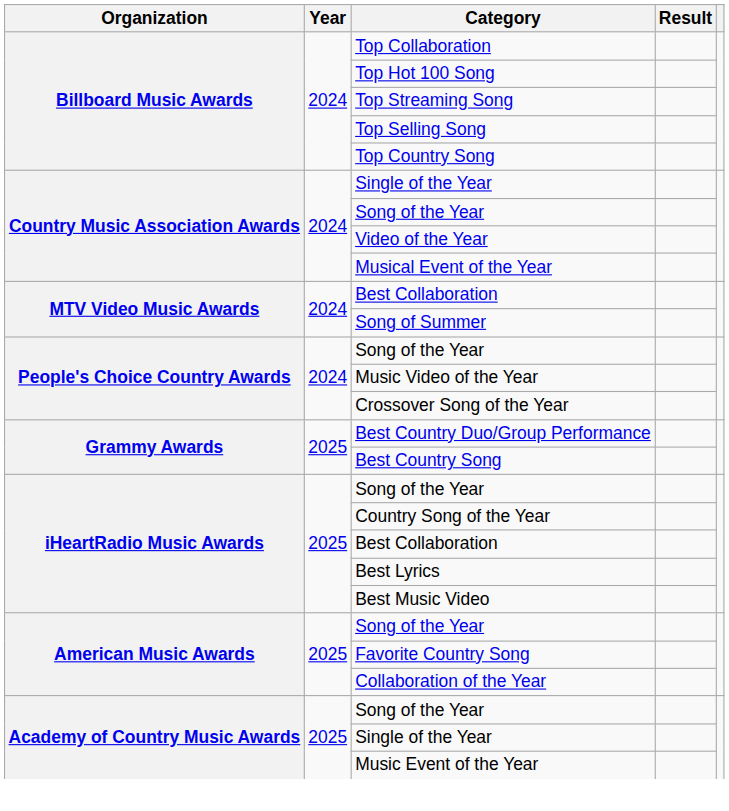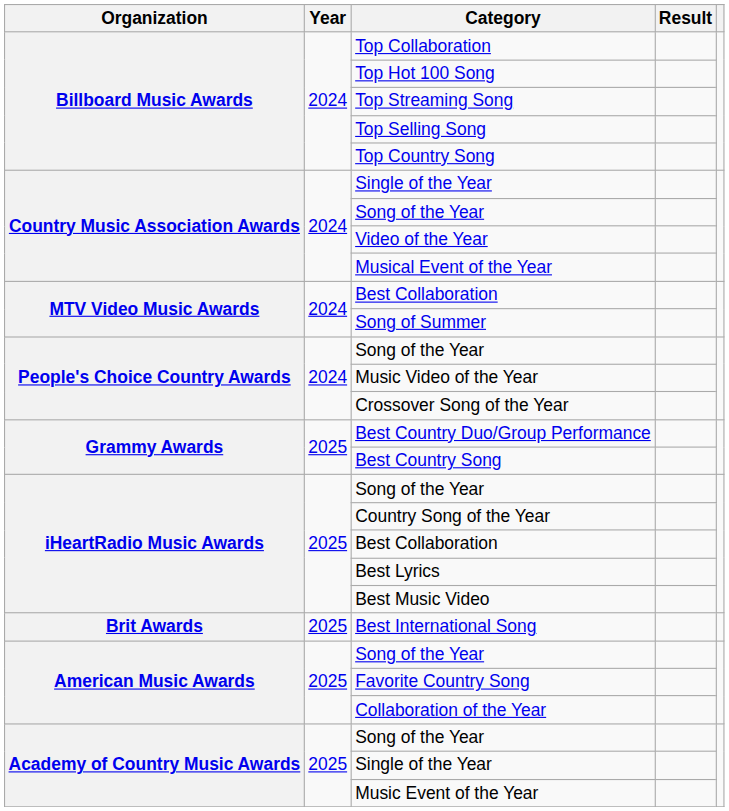+ row: Brit Awards | 2025 | Best International Song
